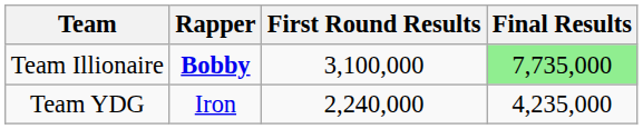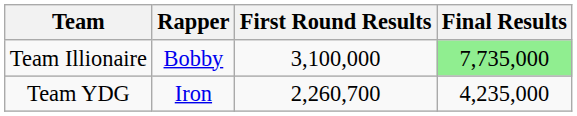Team Illionaire | Rapper: bold -> normal
Team YDG | First Round Results: 2,240,000 -> 2,260,700
